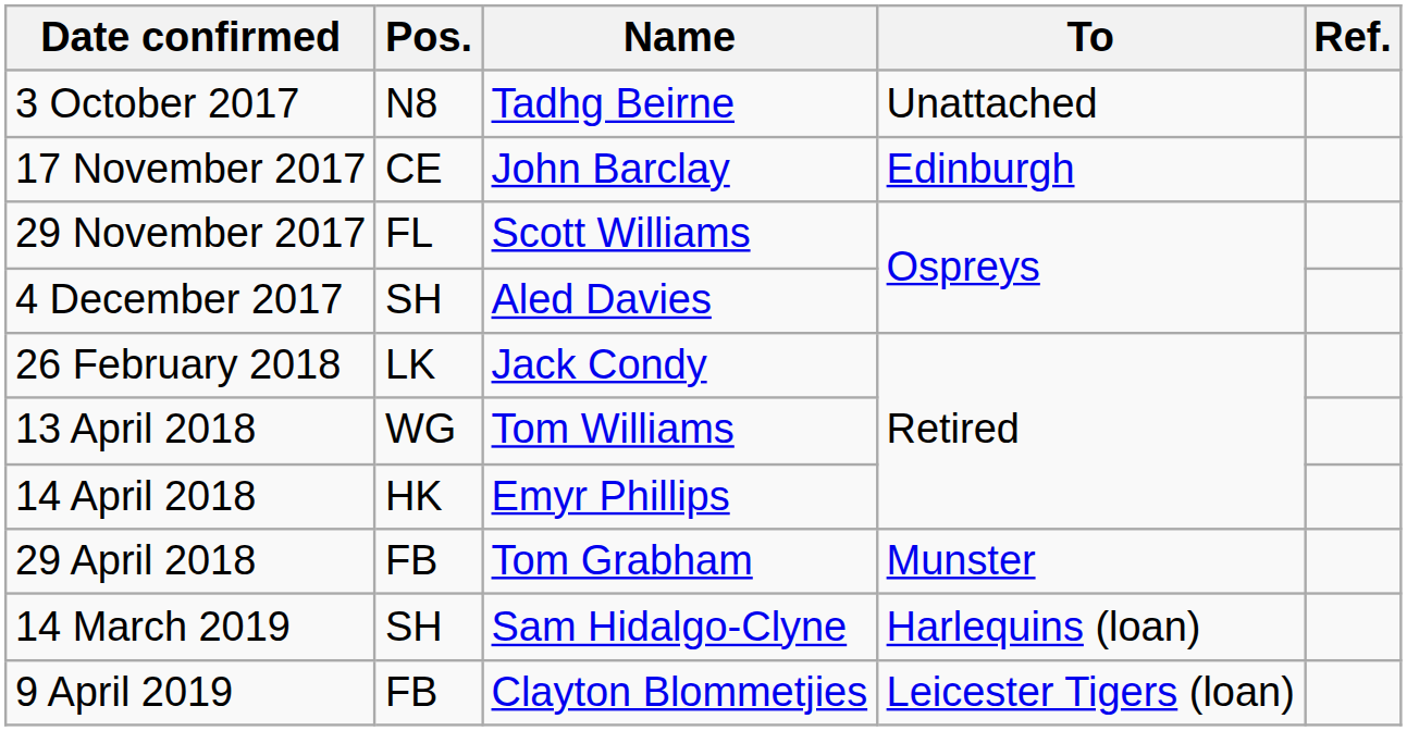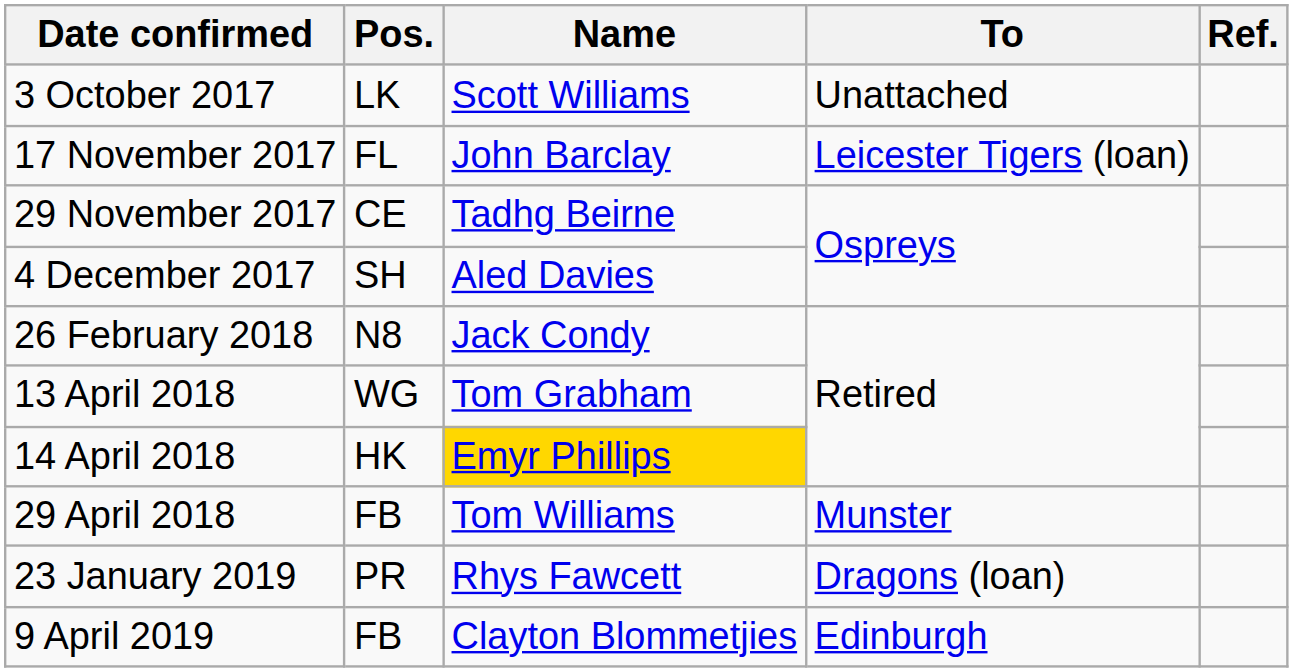3 October 2017 | Pos.: N8 -> LK
3 October 2017 | Name: Tadhg Beirne -> Scott Williams
17 November 2017 | Pos.: CE -> FL
17 November 2017 | To: Edinburgh -> Leicester Tigers (loan)
29 November 2017 | Pos.: FL -> CE
29 November 2017 | Name: Scott Williams -> Tadhg Beirne
26 February 2018 | Pos.: LK -> N8
13 April 2018 | Name: Tom Williams -> Tom Grabham
14 April 2018 | Name: no background -> gold background
29 April 2018 | Name: Tom Grabham -> Tom Williams
+ row: 23 January 2019 | PR | Rhys Fawcett | Dragons (loan)
- row: 14 March 2019 | SH | Sam Hidalgo-Clyne | Harlequins (loan)
9 April 2019 | To: Leicester Tigers (loan) -> Edinburgh
